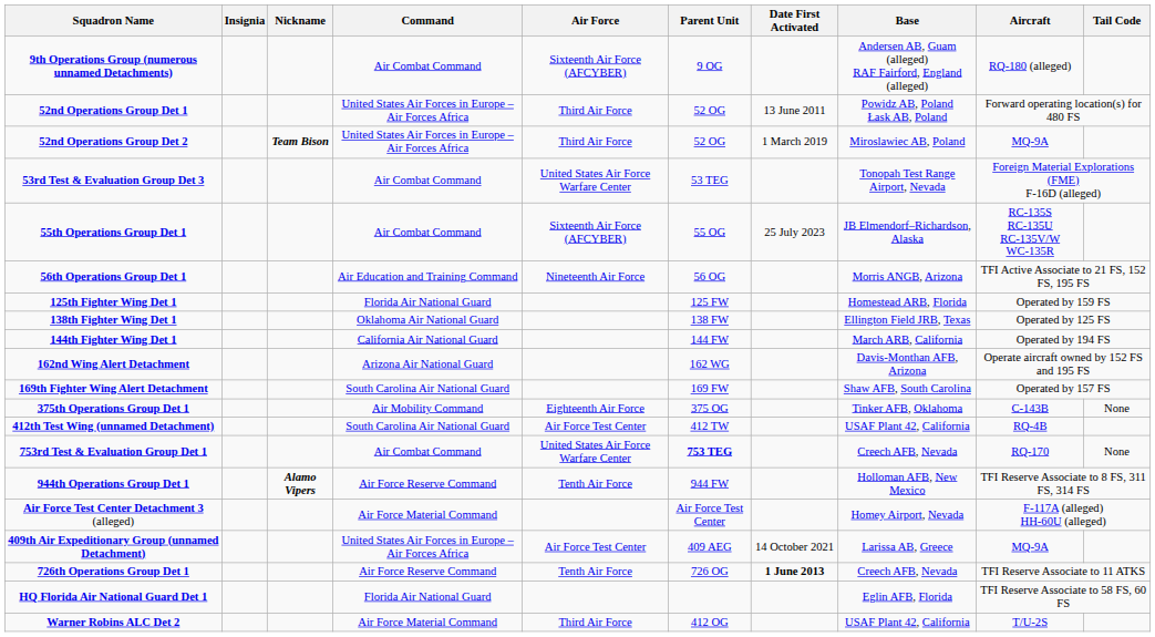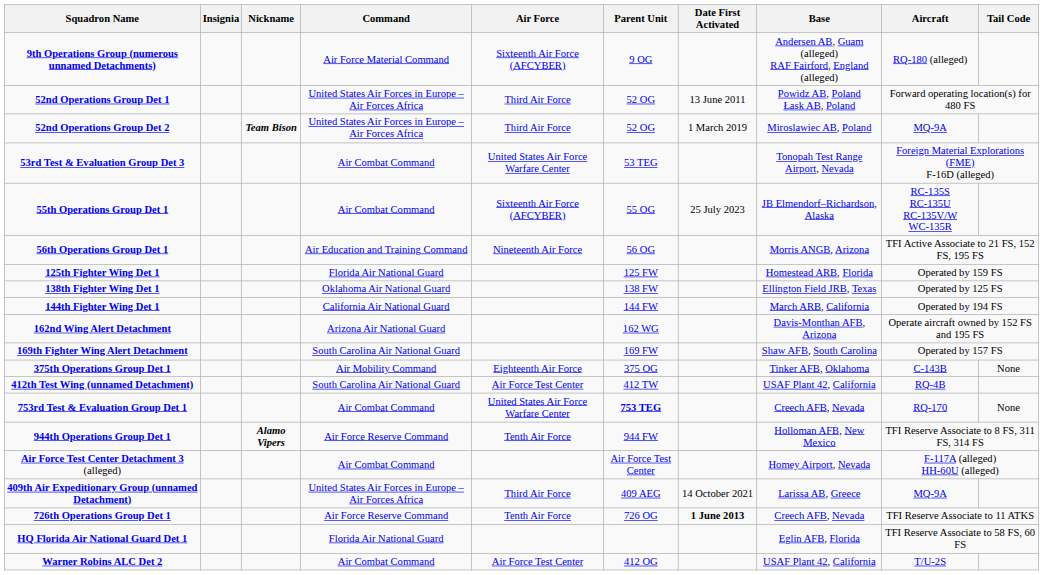9th Operations Group (numerous unnamed Detachments) | Command: Air Combat Command -> Air Force Material Command
Air Force Test Center Detachment 3 (alleged) | Command: Air Force Material Command -> Air Combat Command
409th Air Expeditionary Group (unnamed Detachment) | Air Force: Air Force Test Center -> Third Air Force
Warner Robins ALC Det 2 | Command: Air Force Material Command -> Air Combat Command
Warner Robins ALC Det 2 | Air Force: Third Air Force -> Air Force Test Center
